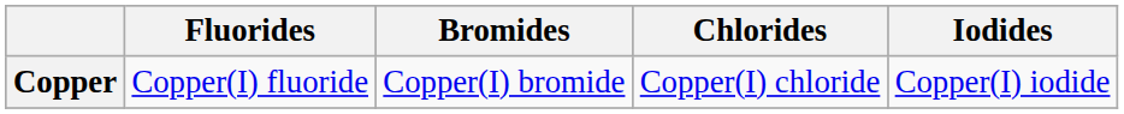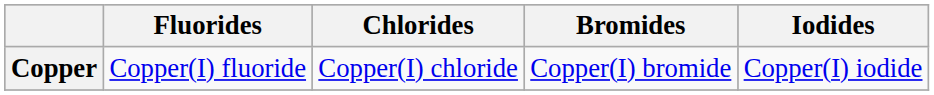columns swapped: Chlorides <-> Bromides
